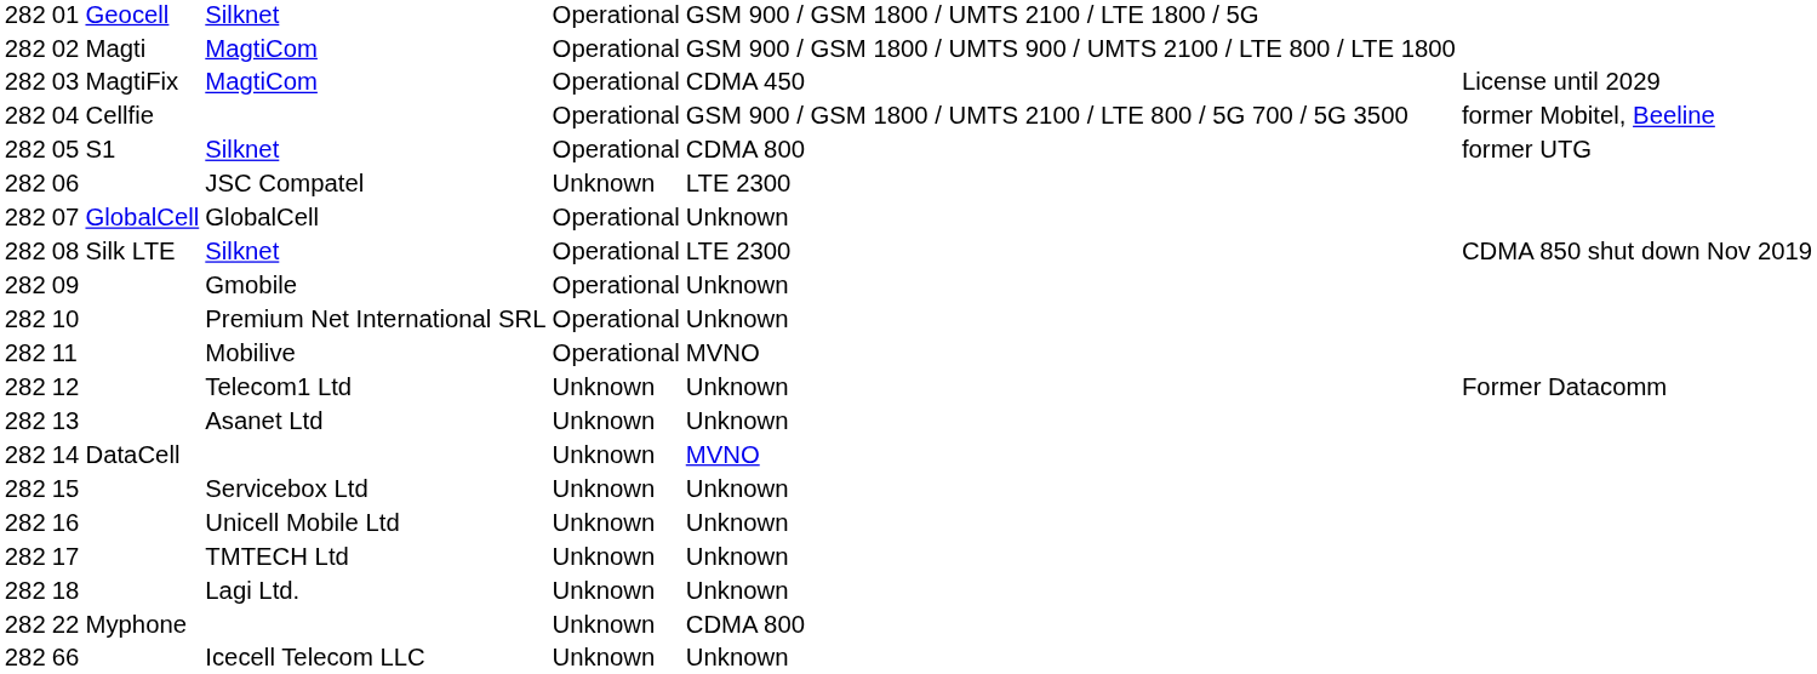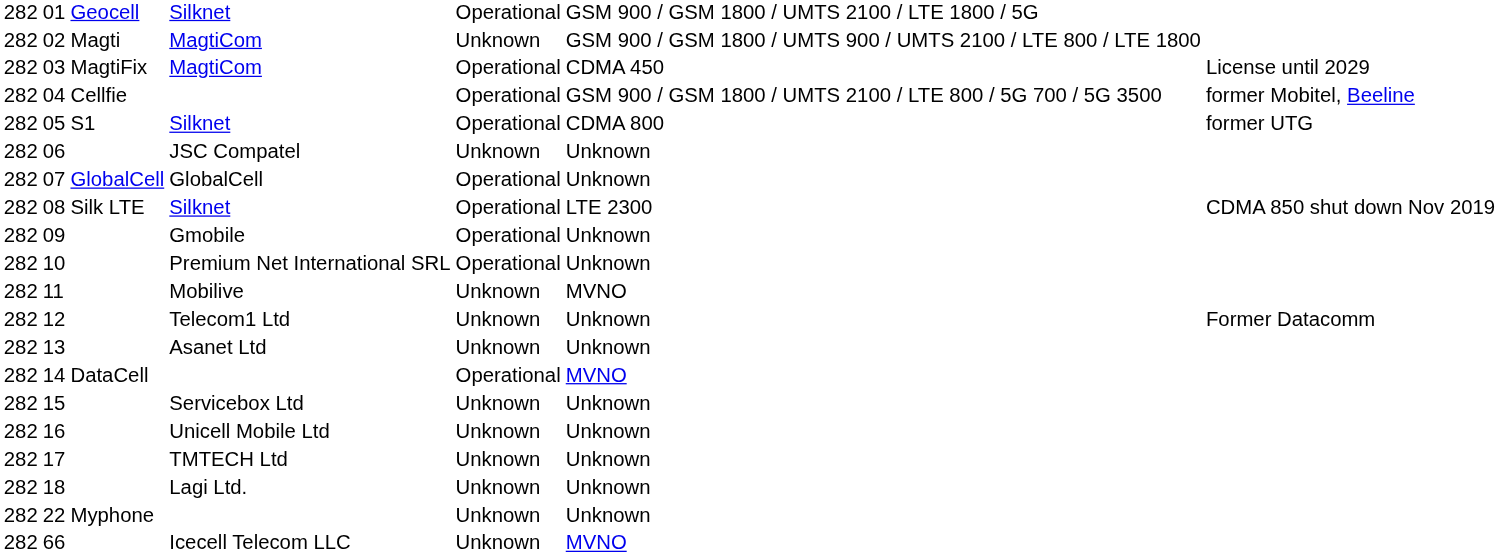02 | column 5: Operational -> Unknown
06 | column 6: LTE 2300 -> Unknown
11 | column 5: Operational -> Unknown
14 | column 5: Unknown -> Operational
22 | column 6: CDMA 800 -> Unknown
66 | column 6: Unknown -> MVNO
